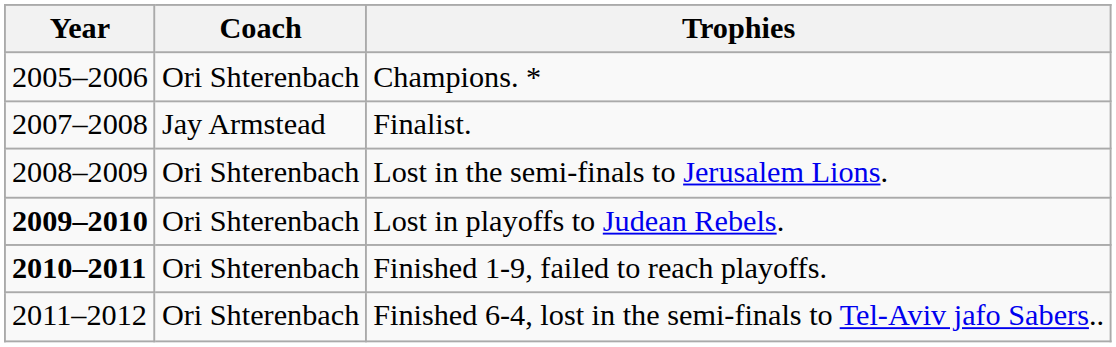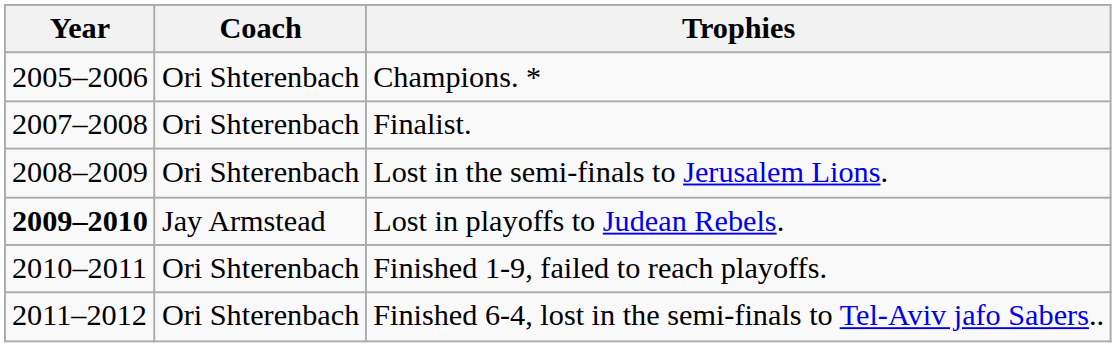Finalist. | Coach: Jay Armstead -> Ori Shterenbach
Lost in playoffs to Judean Rebels. | Coach: Ori Shterenbach -> Jay Armstead
Finished 1-9, failed to reach playoffs. | Year: bold -> normal
